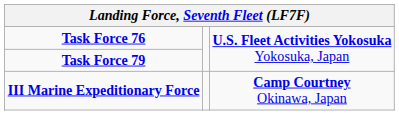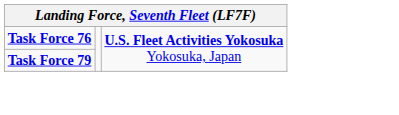- row: III Marine Expeditionary Force | Camp Courtney Okinawa, Japan
